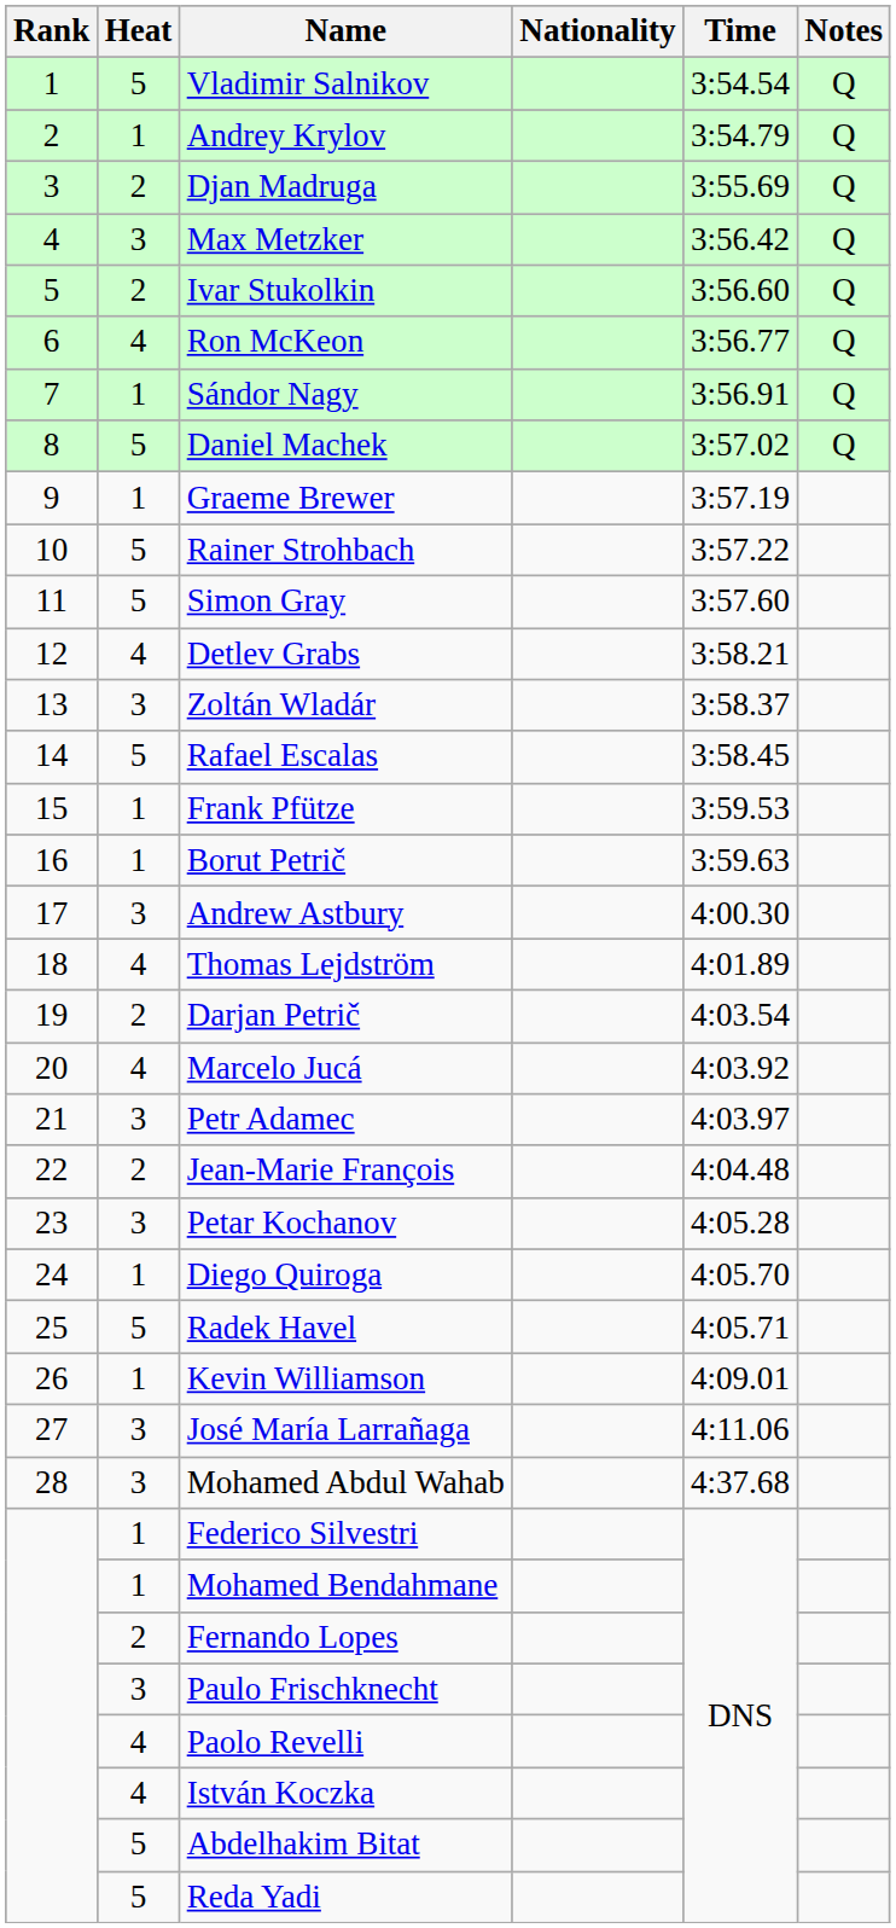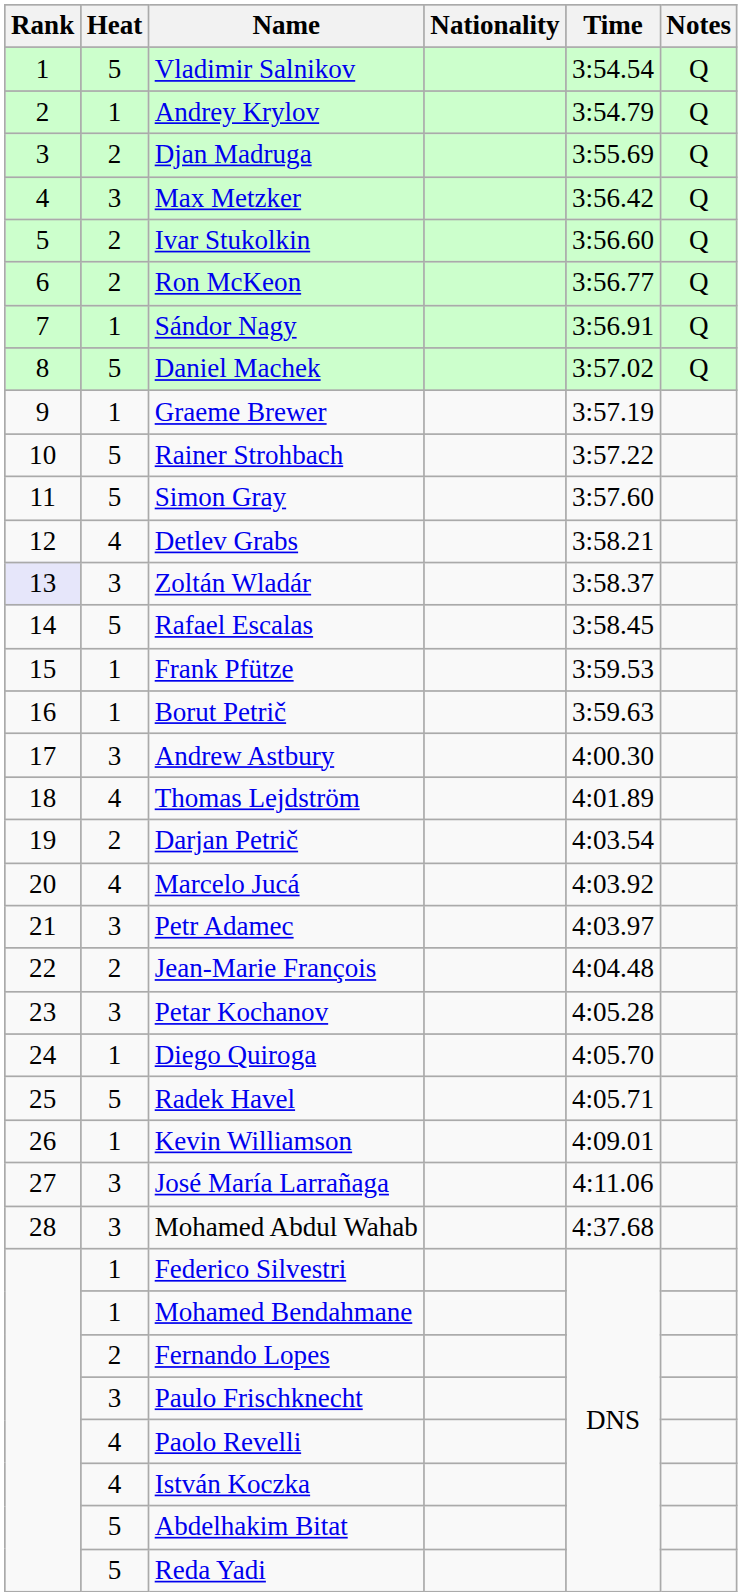Ron McKeon | Heat: 4 -> 2
Zoltán Wladár | Rank: no background -> lavender background
